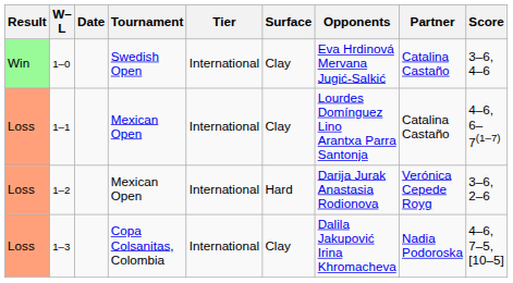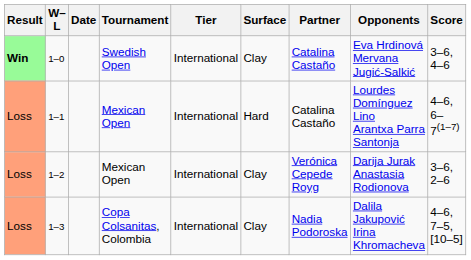columns swapped: Partner <-> Opponents
1–0 | Result: normal -> bold
1–1 | Surface: Clay -> Hard
1–2 | Surface: Hard -> Clay
